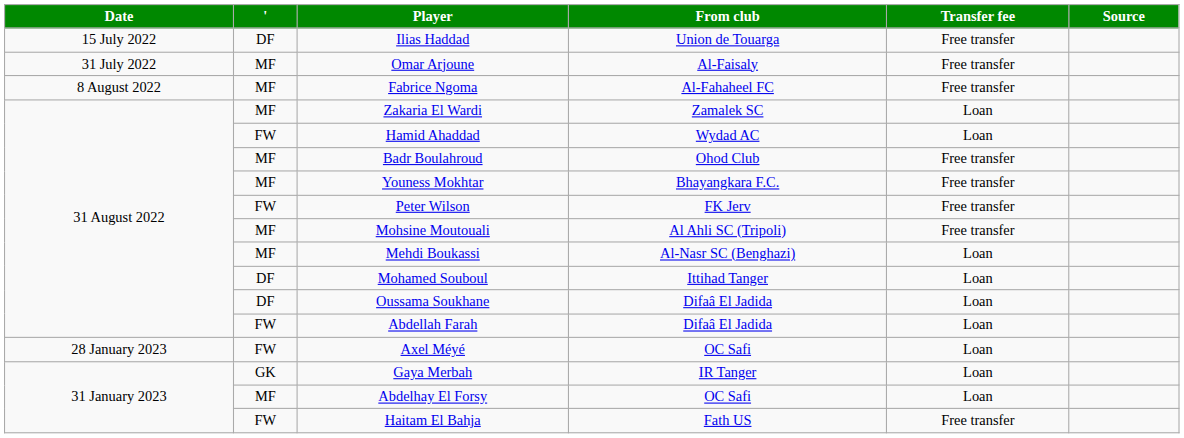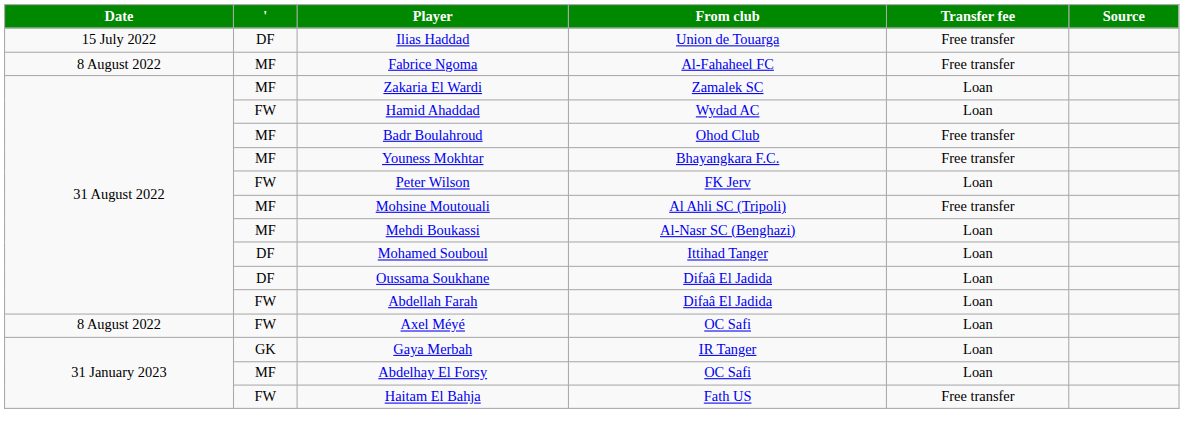- row: 31 July 2022 | MF | Omar Arjoune | Al-Faisaly | Free transfer
Peter Wilson | Transfer fee: Free transfer -> Loan
Axel Méyé | Date: 28 January 2023 -> 8 August 2022
